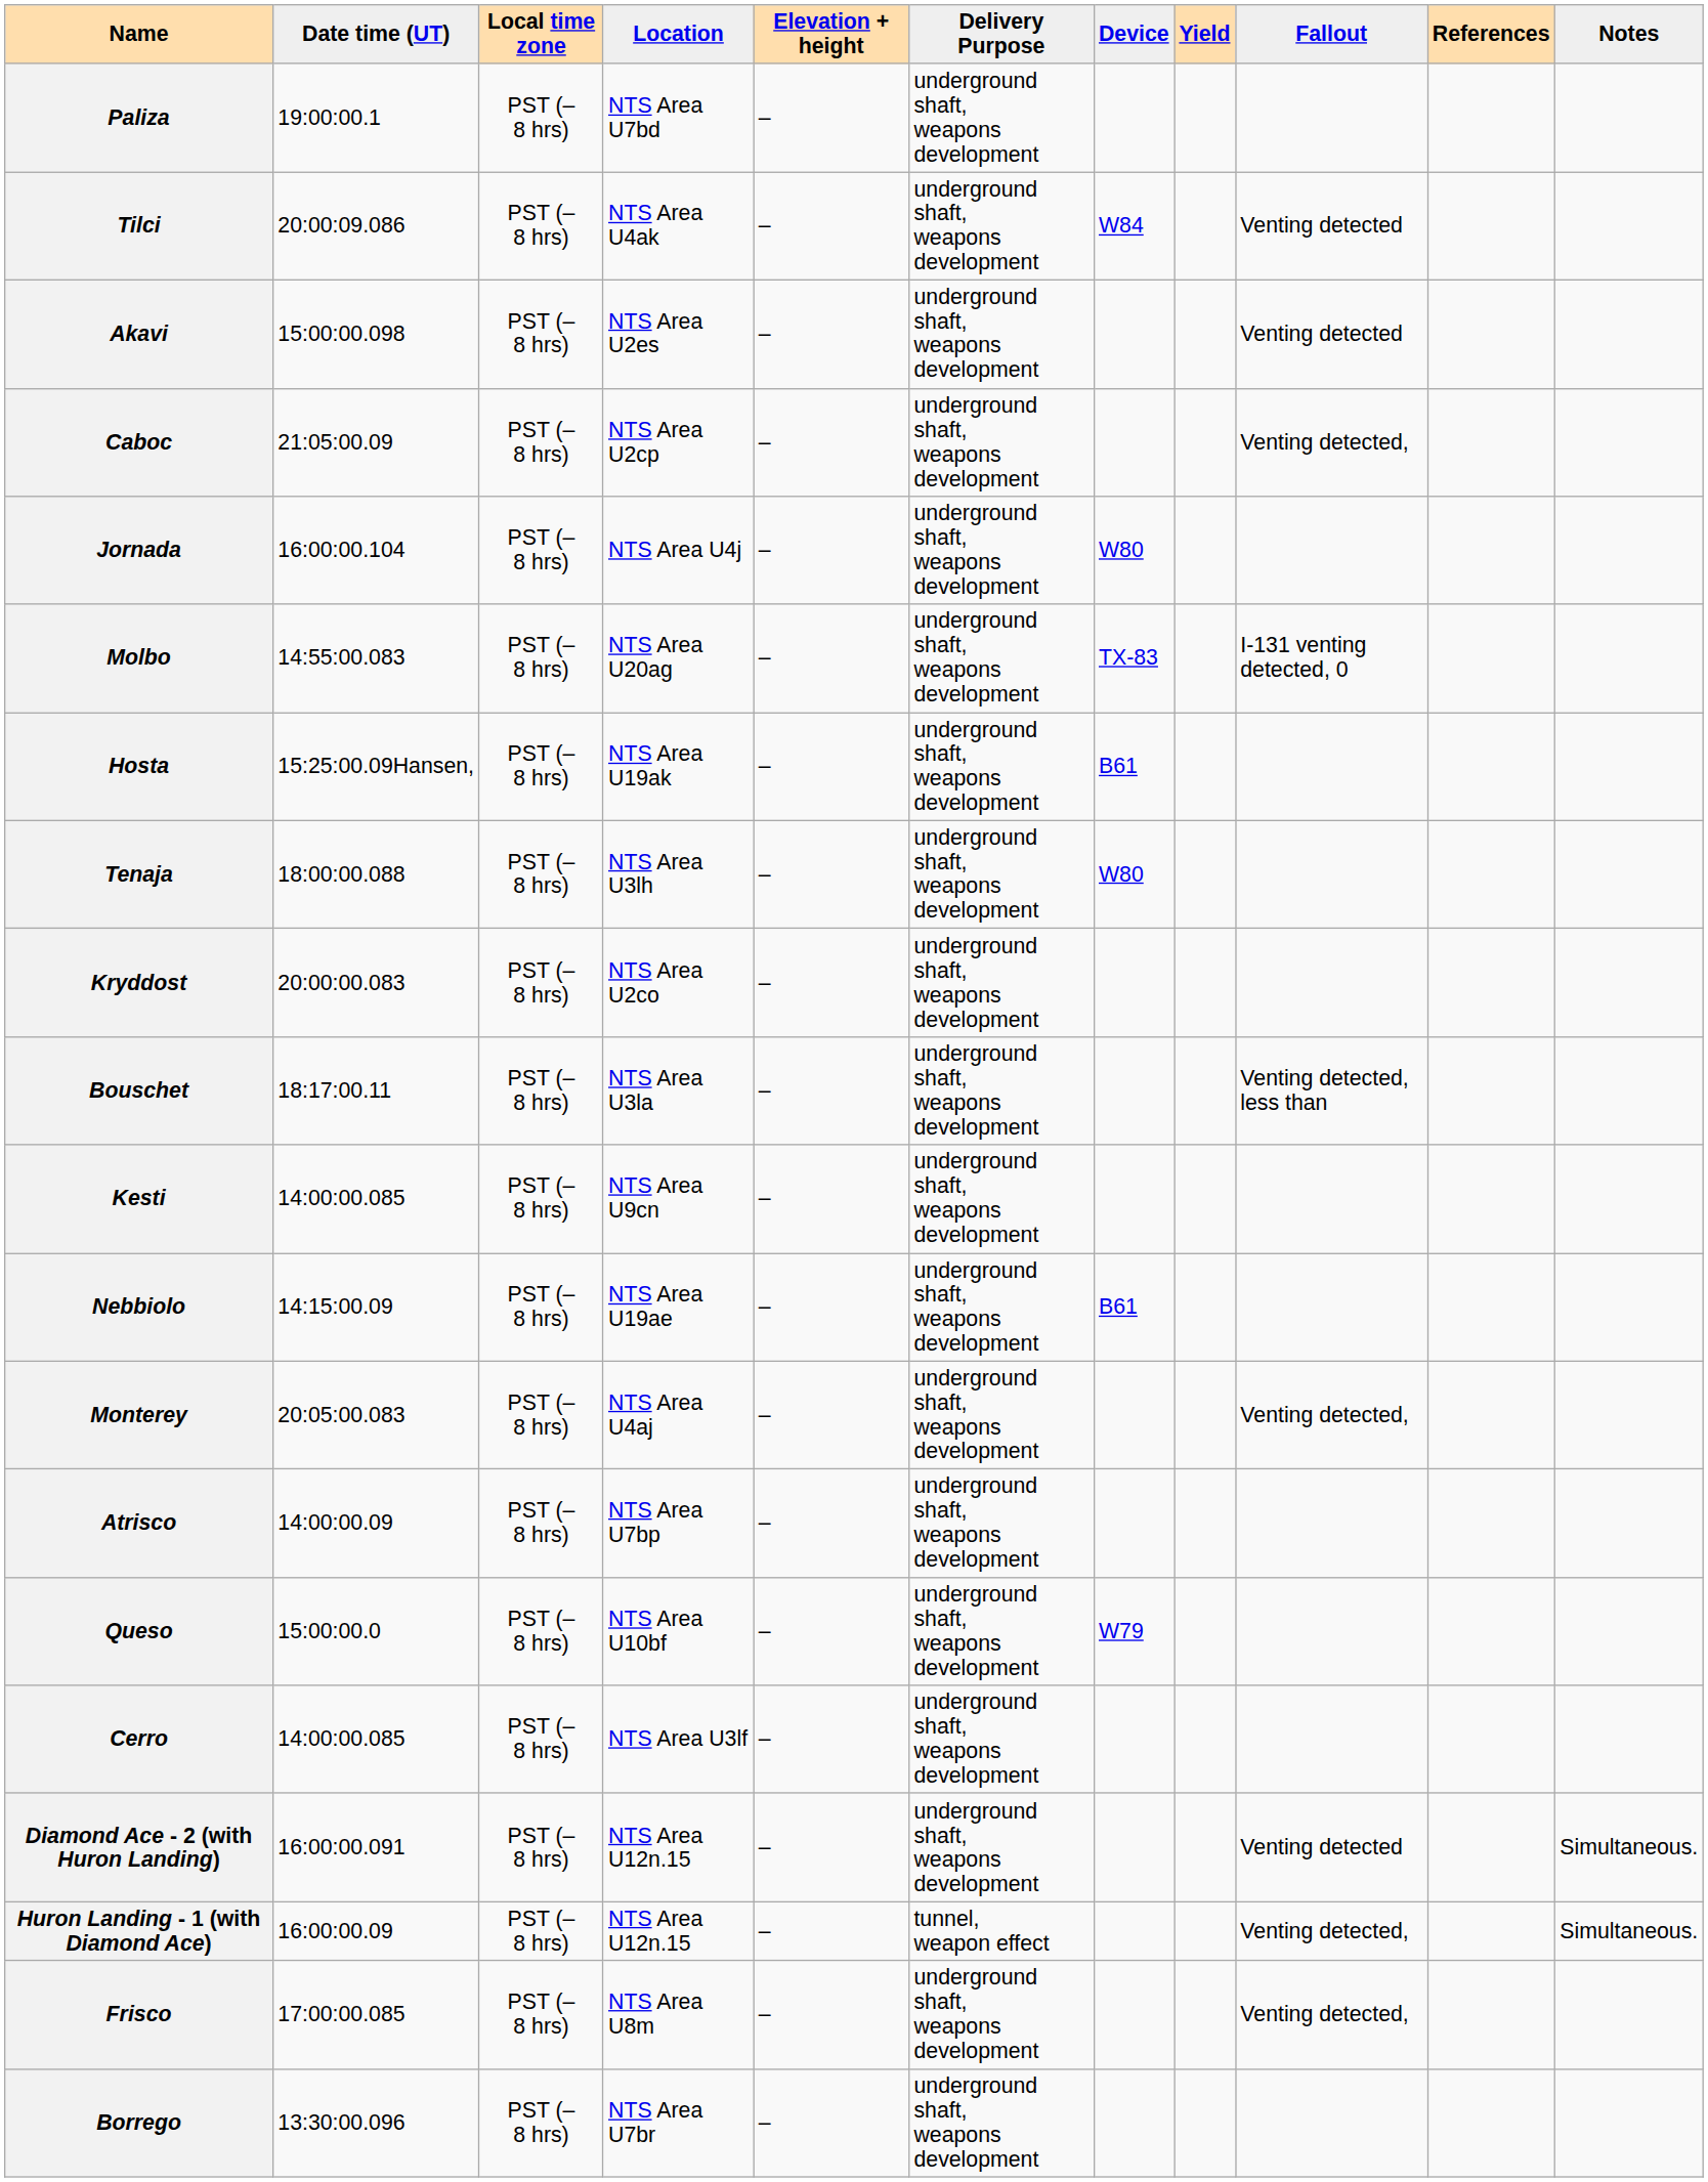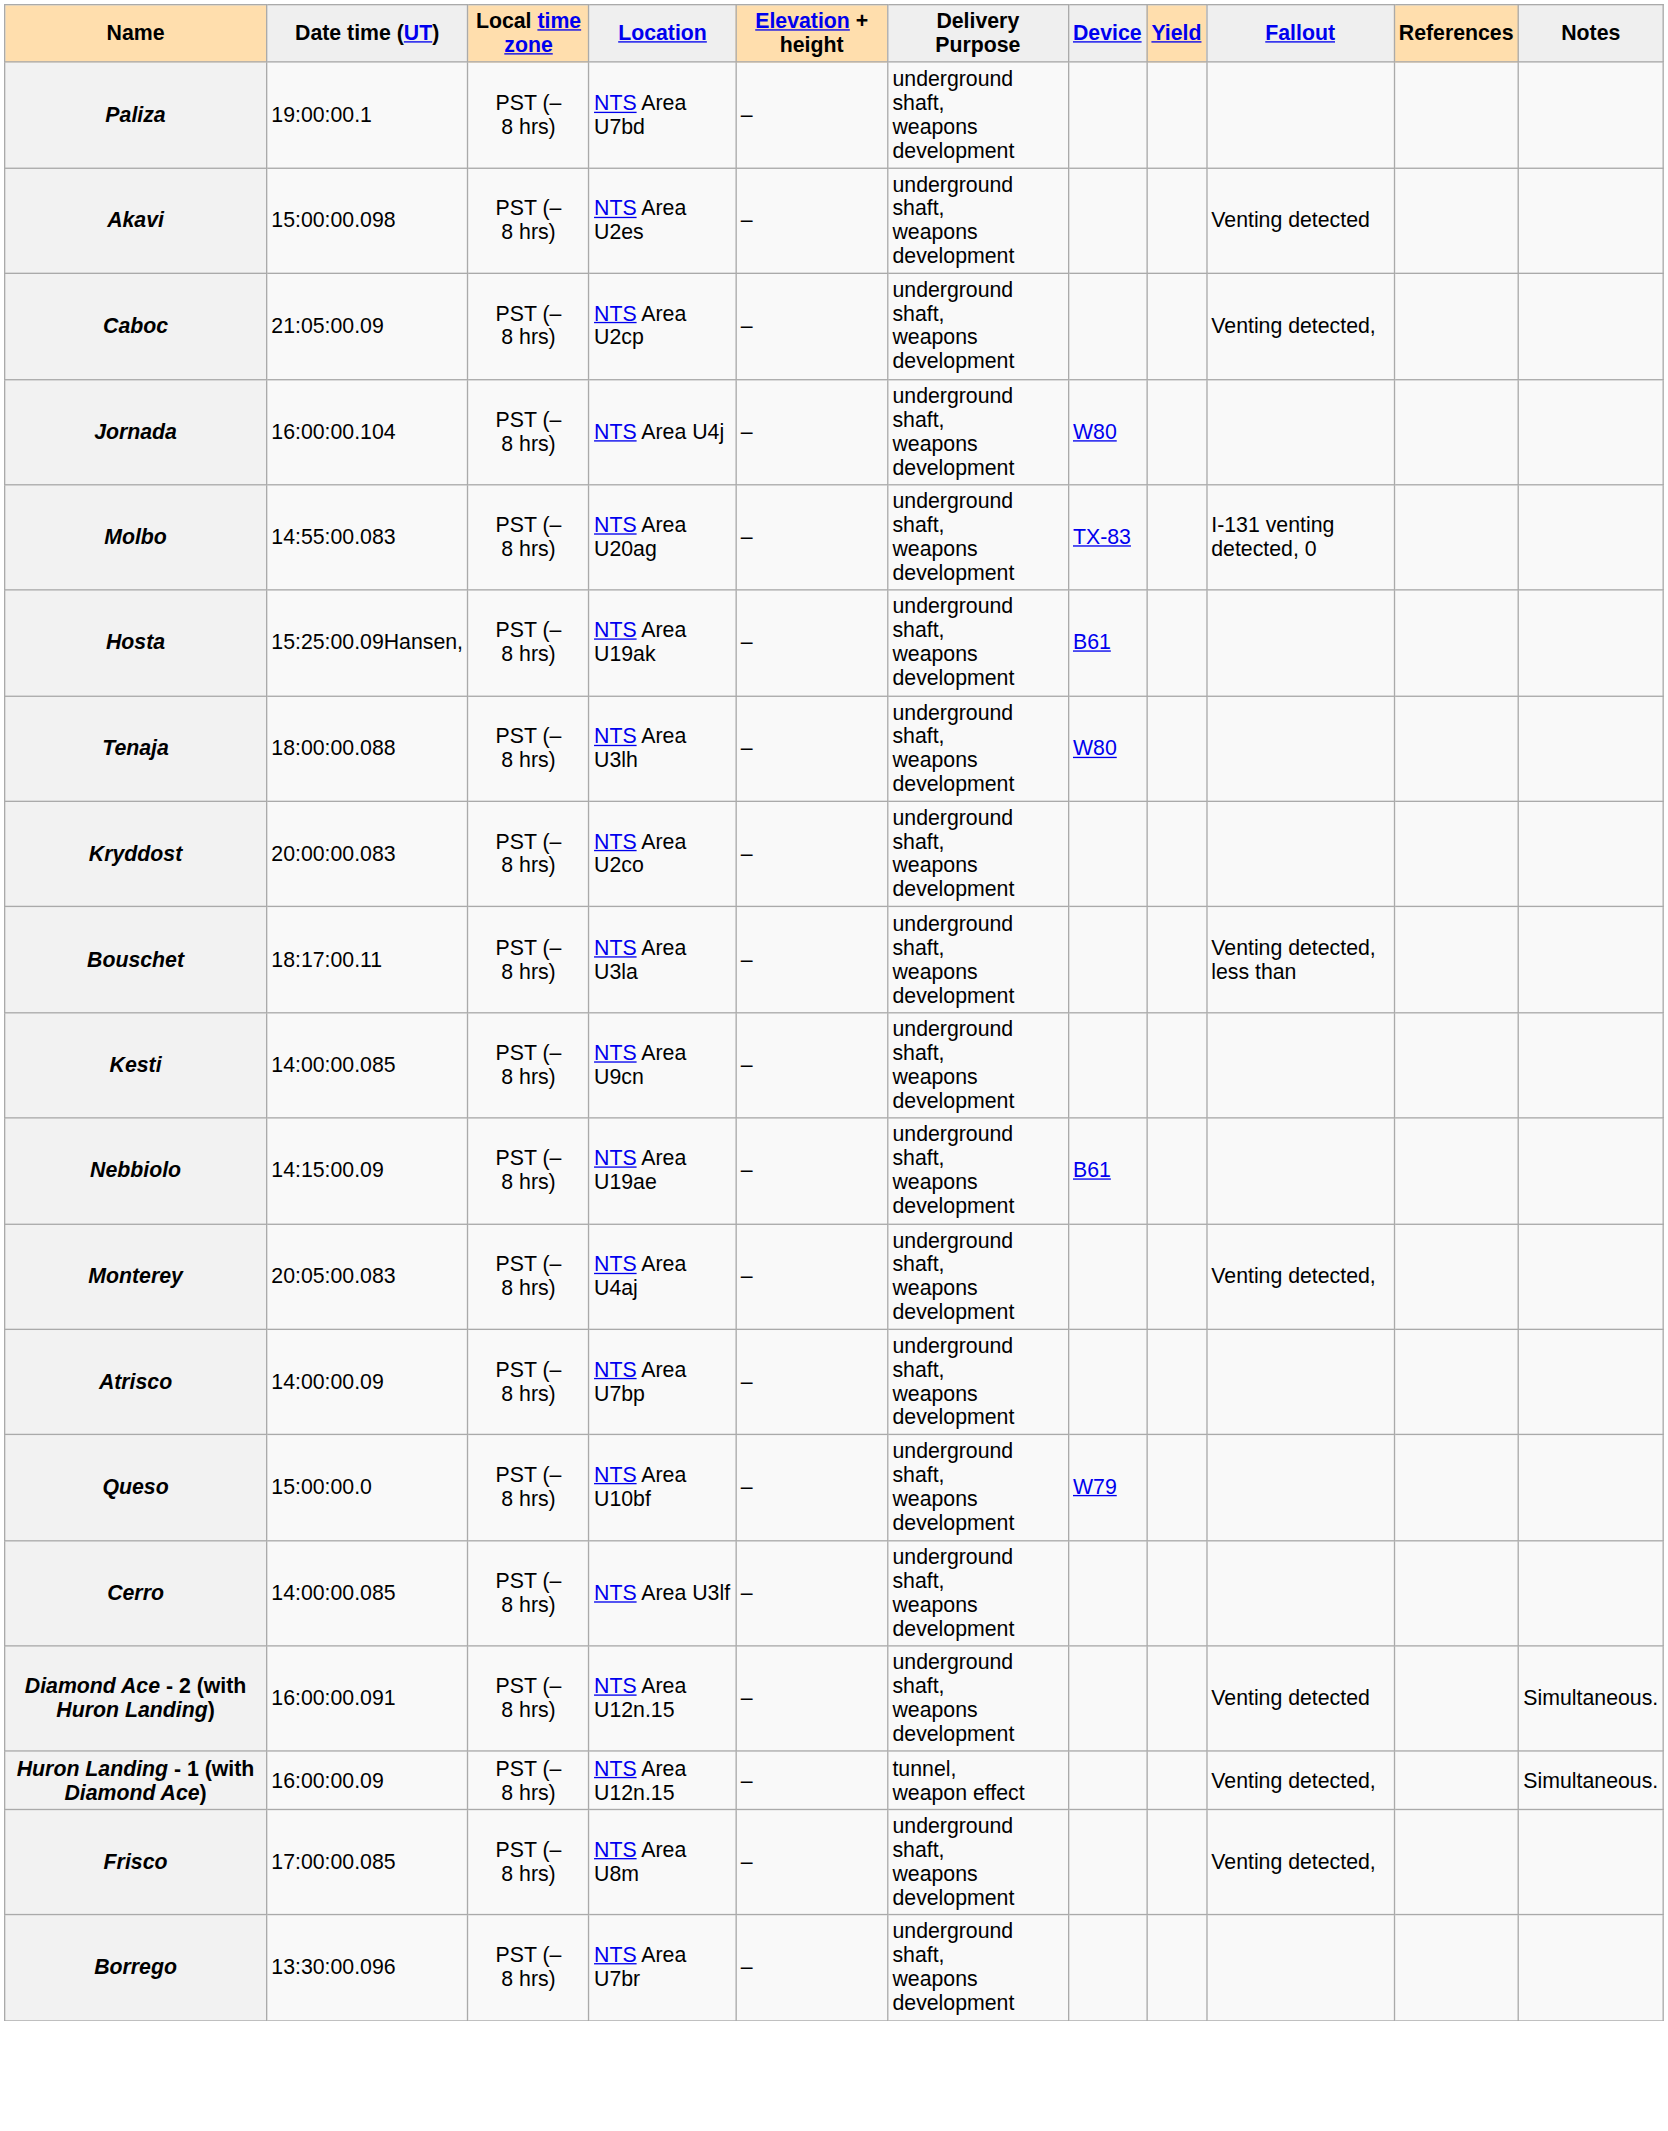- row: Tilci | 20:00:09.086 | PST (–8 hrs) | NTS Area U4ak | – | underground shaft, weapons development | W84 | Venting detected
